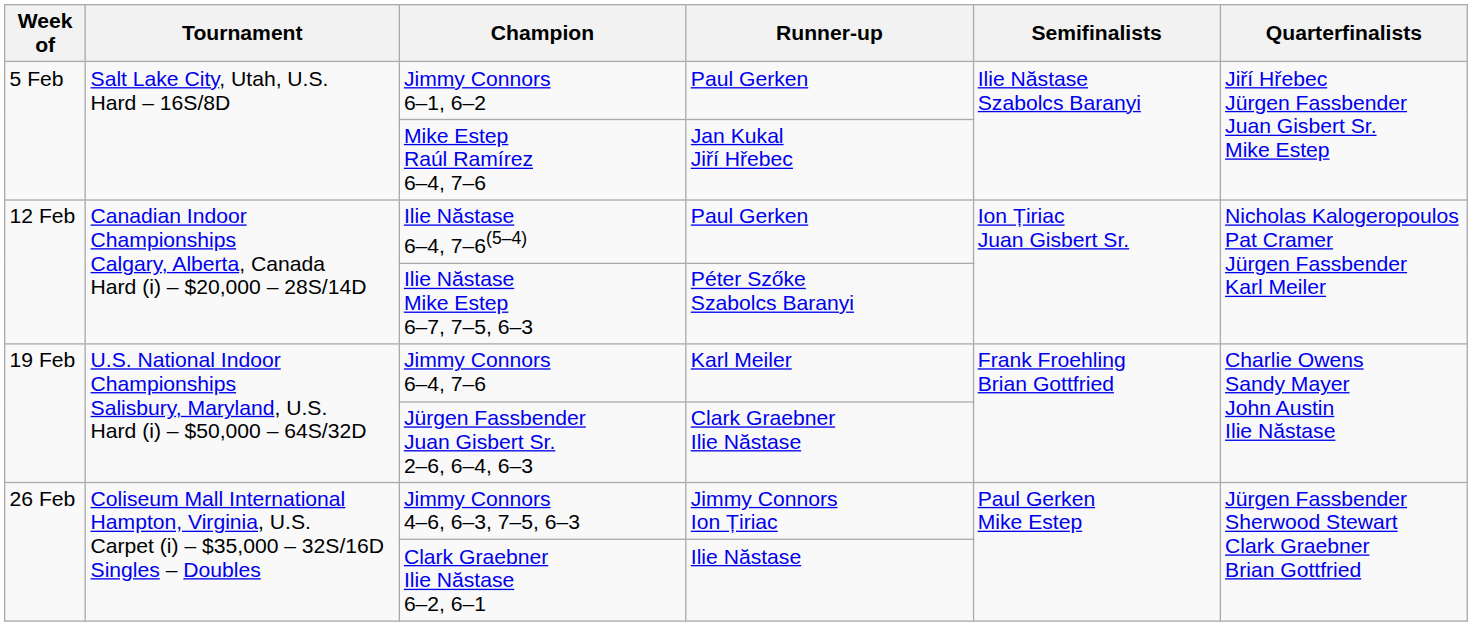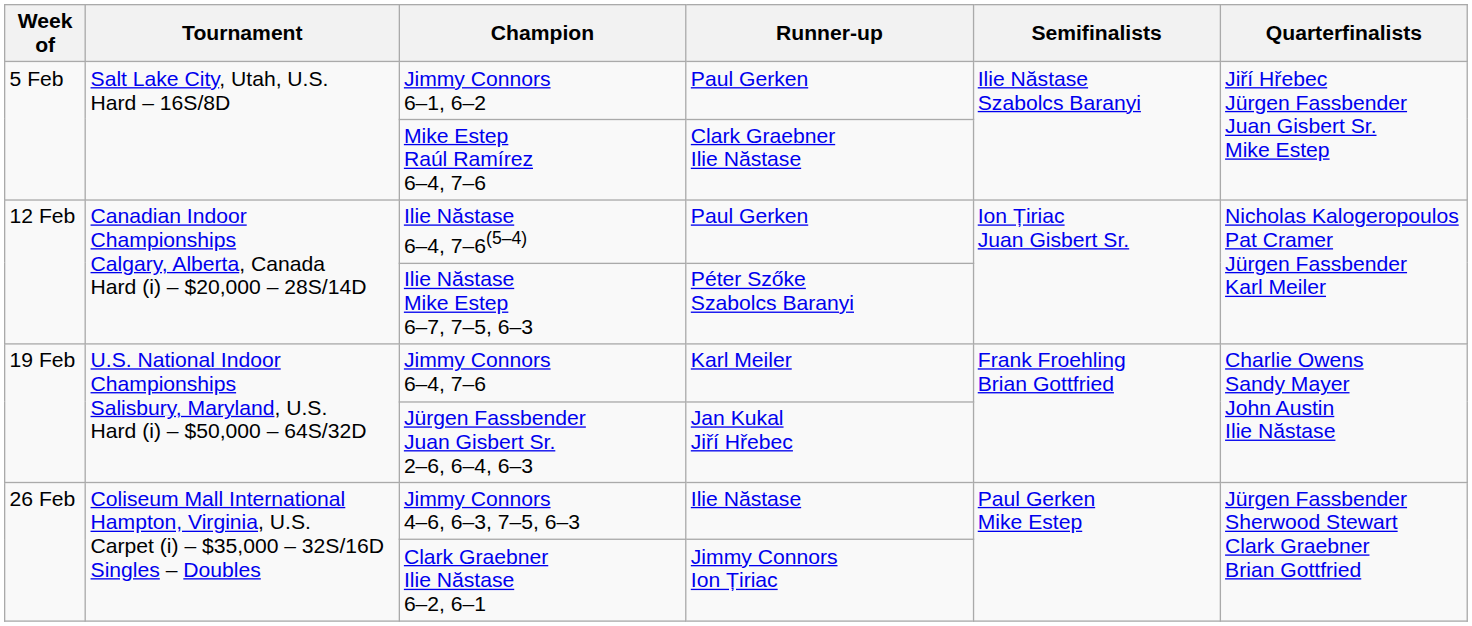Mike Estep Raúl Ramírez 6–4, 7–6 | Runner-up: Jan Kukal Jiří Hřebec -> Clark Graebner Ilie Năstase
Jürgen Fassbender Juan Gisbert Sr. 2–6, 6–4, 6–3 | Runner-up: Clark Graebner Ilie Năstase -> Jan Kukal Jiří Hřebec
Jimmy Connors 4–6, 6–3, 7–5, 6–3 | Runner-up: Jimmy Connors Ion Țiriac -> Ilie Năstase
Clark Graebner Ilie Năstase 6–2, 6–1 | Runner-up: Ilie Năstase -> Jimmy Connors Ion Țiriac
